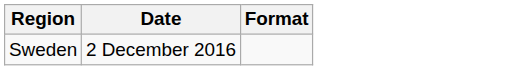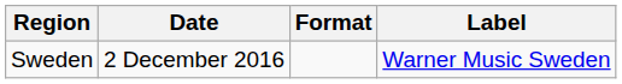+ column: Label | Warner Music Sweden
